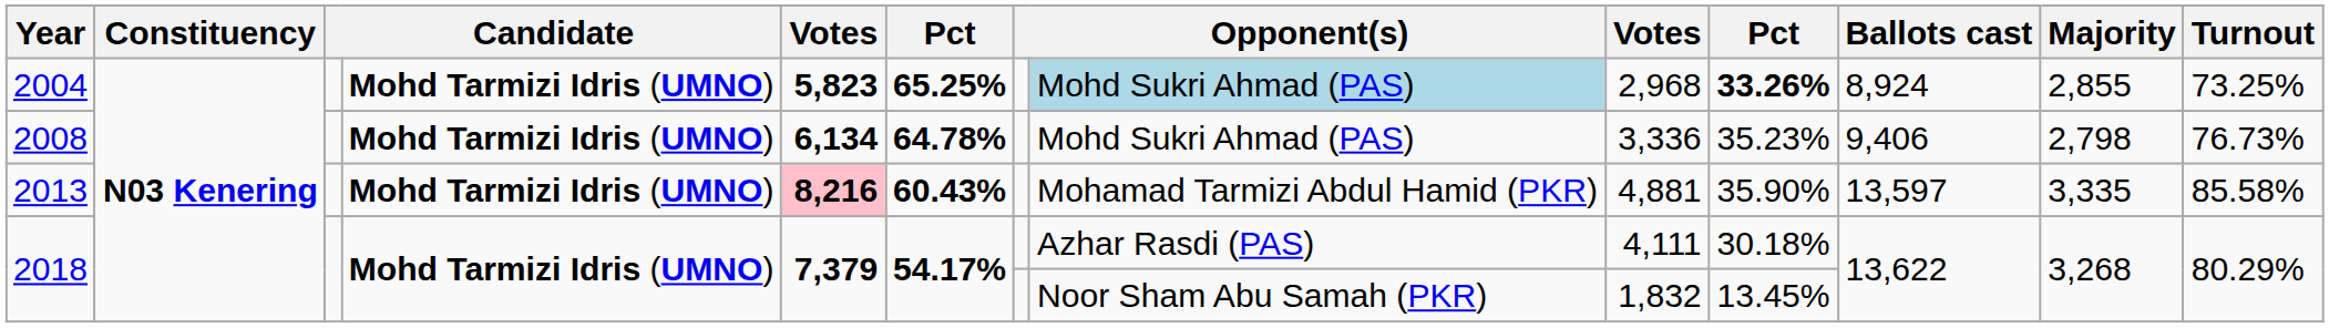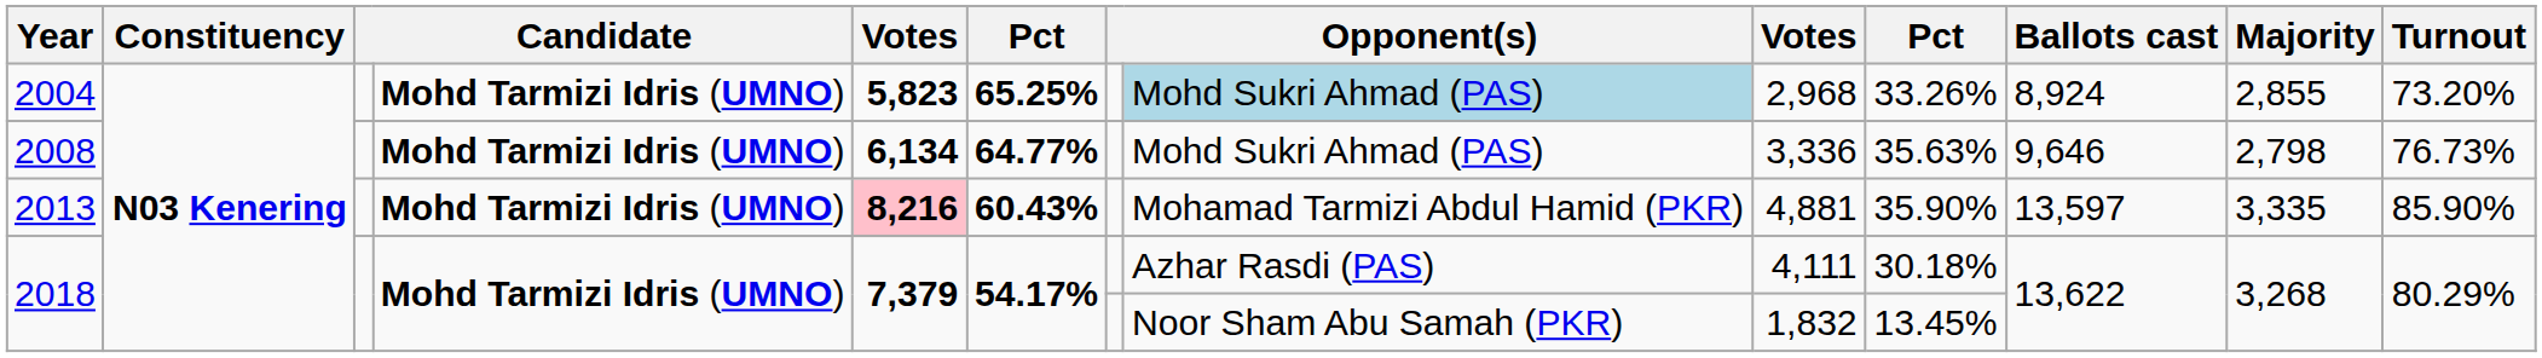2004 | column 10: bold -> normal
2004 | Turnout: 73.25% -> 73.20%
2008 | column 6: 64.78% -> 64.77%
2008 | column 10: 35.23% -> 35.63%
2008 | Ballots cast: 9,406 -> 9,646
2013 | Turnout: 85.58% -> 85.90%
